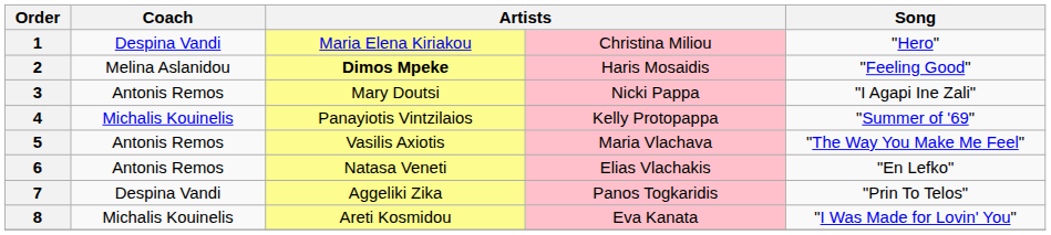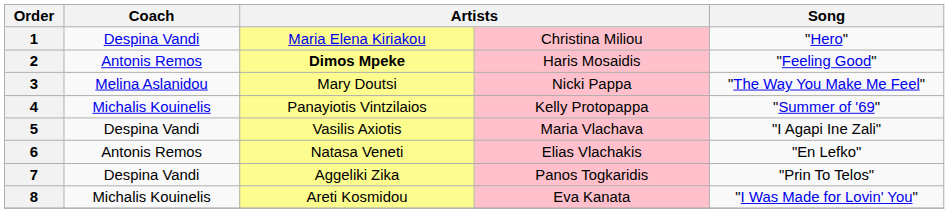2 | Coach: Melina Aslanidou -> Antonis Remos
3 | Coach: Antonis Remos -> Melina Aslanidou
3 | Song: "I Agapi Ine Zali" -> "The Way You Make Me Feel"
5 | Coach: Antonis Remos -> Despina Vandi
5 | Song: "The Way You Make Me Feel" -> "I Agapi Ine Zali"
